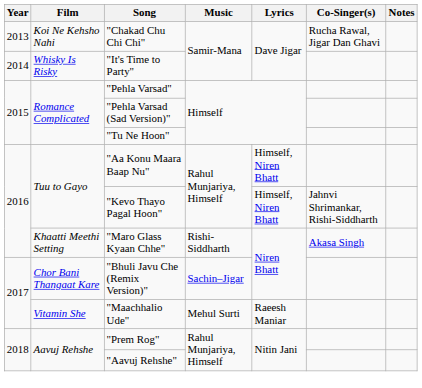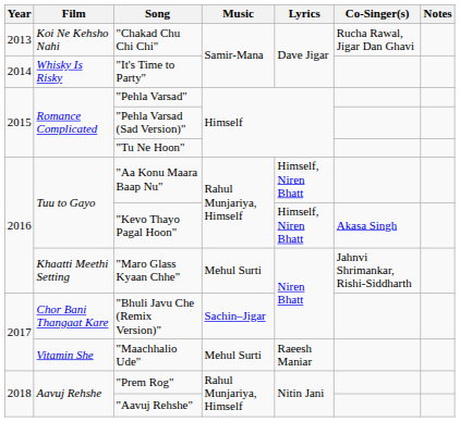"Kevo Thayo Pagal Hoon" | Co-Singer(s): Jahnvi Shrimankar, Rishi-Siddharth -> Akasa Singh
"Maro Glass Kyaan Chhe" | Music: Rishi-Siddharth -> Mehul Surti
"Maro Glass Kyaan Chhe" | Co-Singer(s): Akasa Singh -> Jahnvi Shrimankar, Rishi-Siddharth
